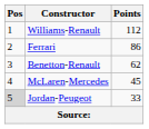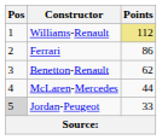Williams-Renault | Points: no background -> khaki background
McLaren-Mercedes | Points: 45 -> 44
